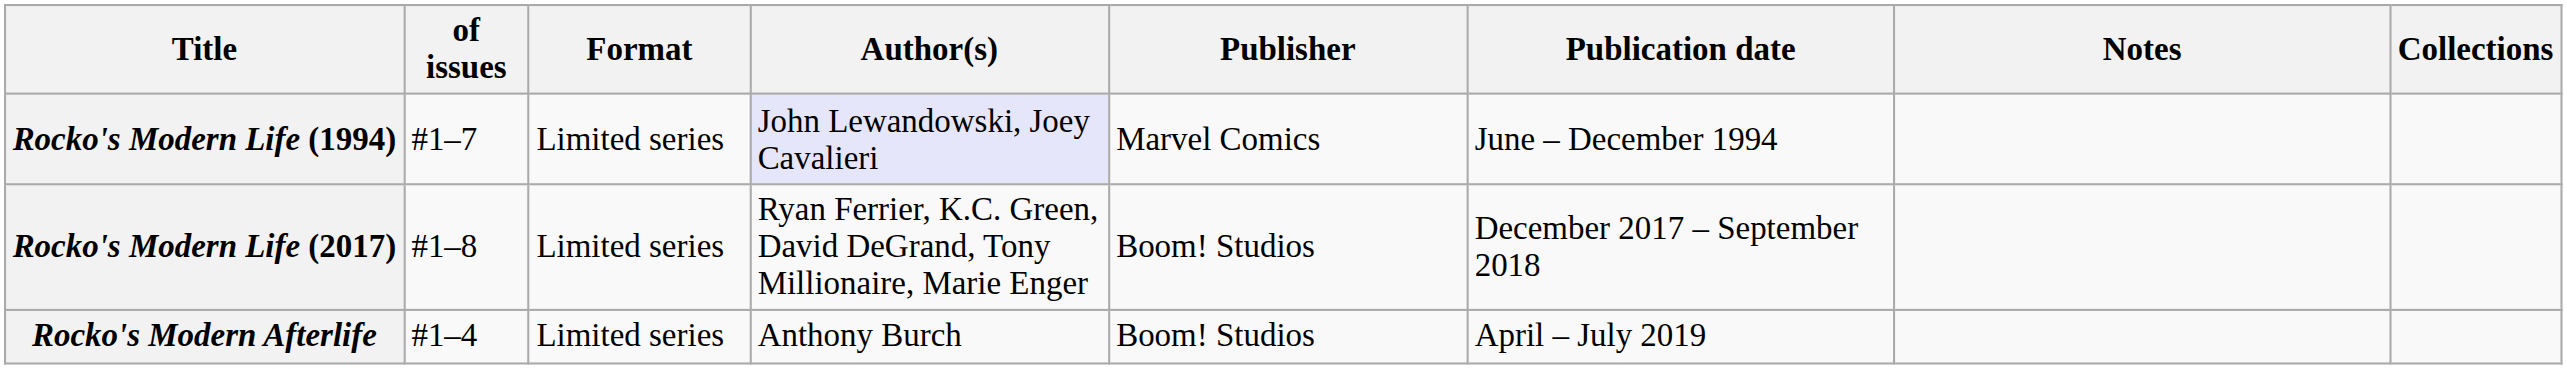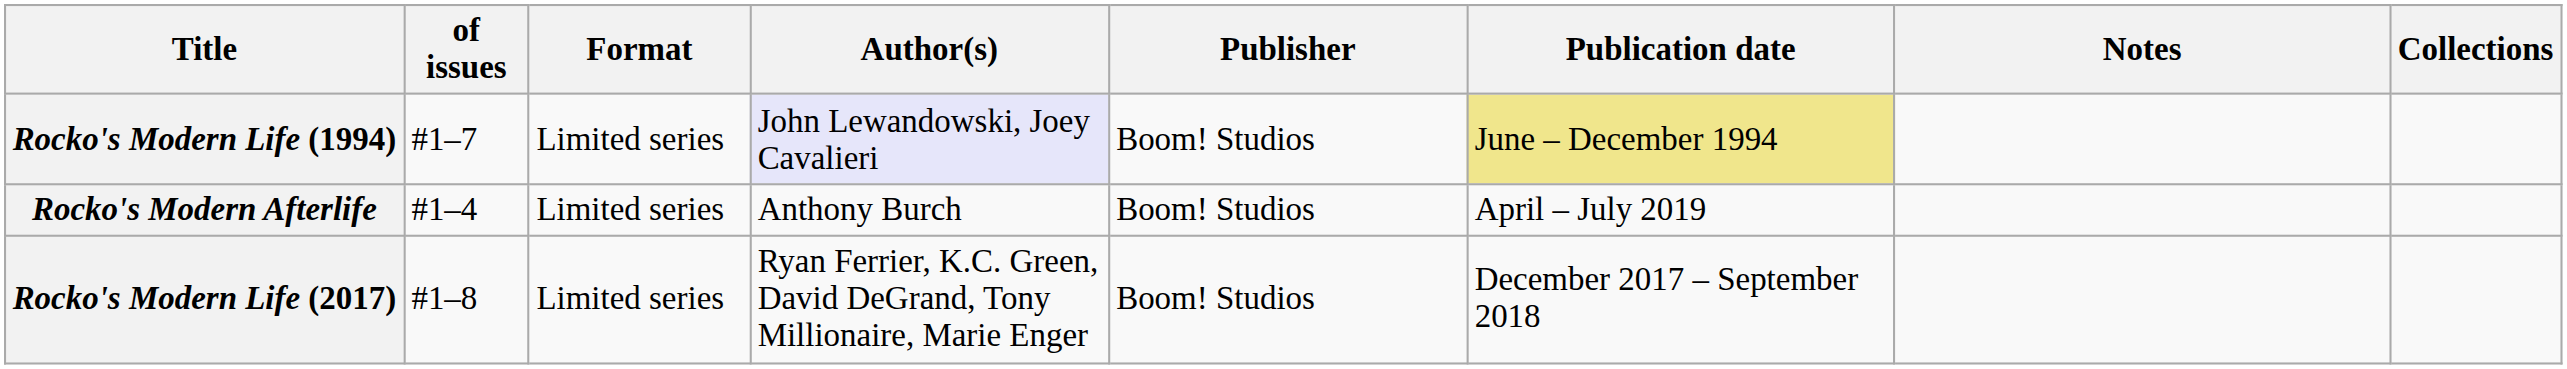Rocko's Modern Life (1994) | Publisher: Marvel Comics -> Boom! Studios
Rocko's Modern Life (1994) | Publication date: no background -> khaki background
rows swapped: Rocko's Modern Life (2017) <-> Rocko's Modern Afterlife
